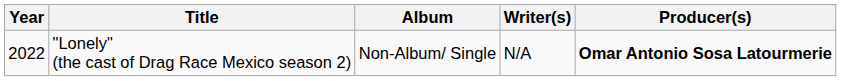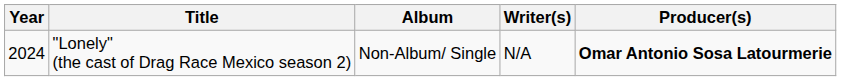"Lonely" (the cast of Drag Race Mexico season 2) | Year: 2022 -> 2024
